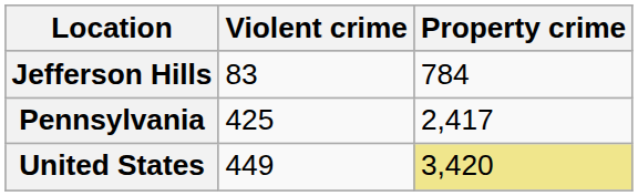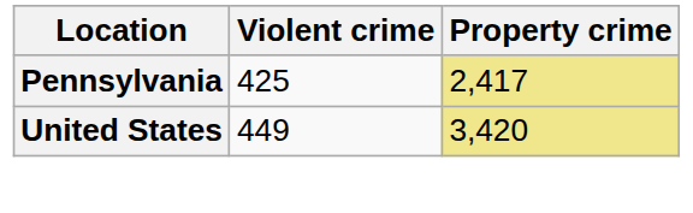- row: Jefferson Hills | 83 | 784
Pennsylvania | Property crime: no background -> khaki background
